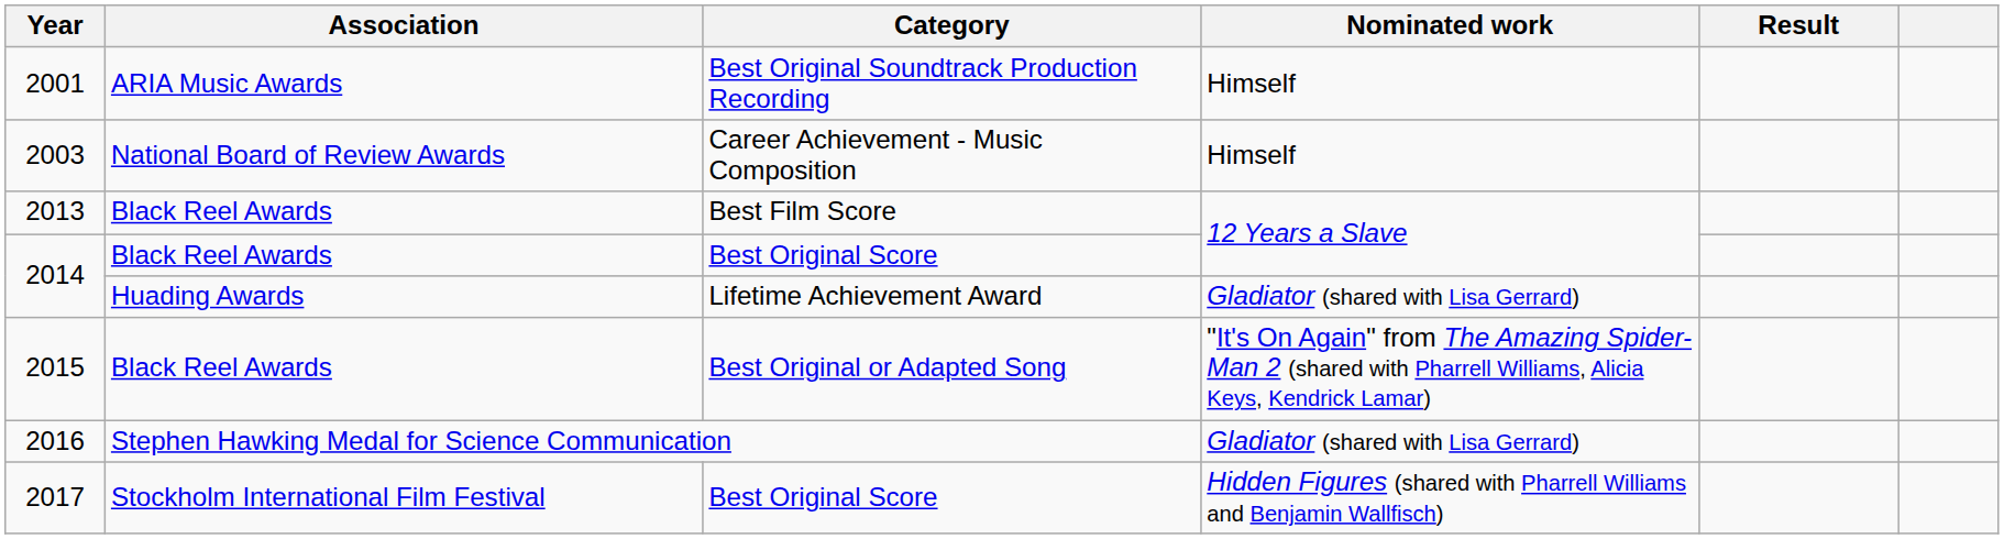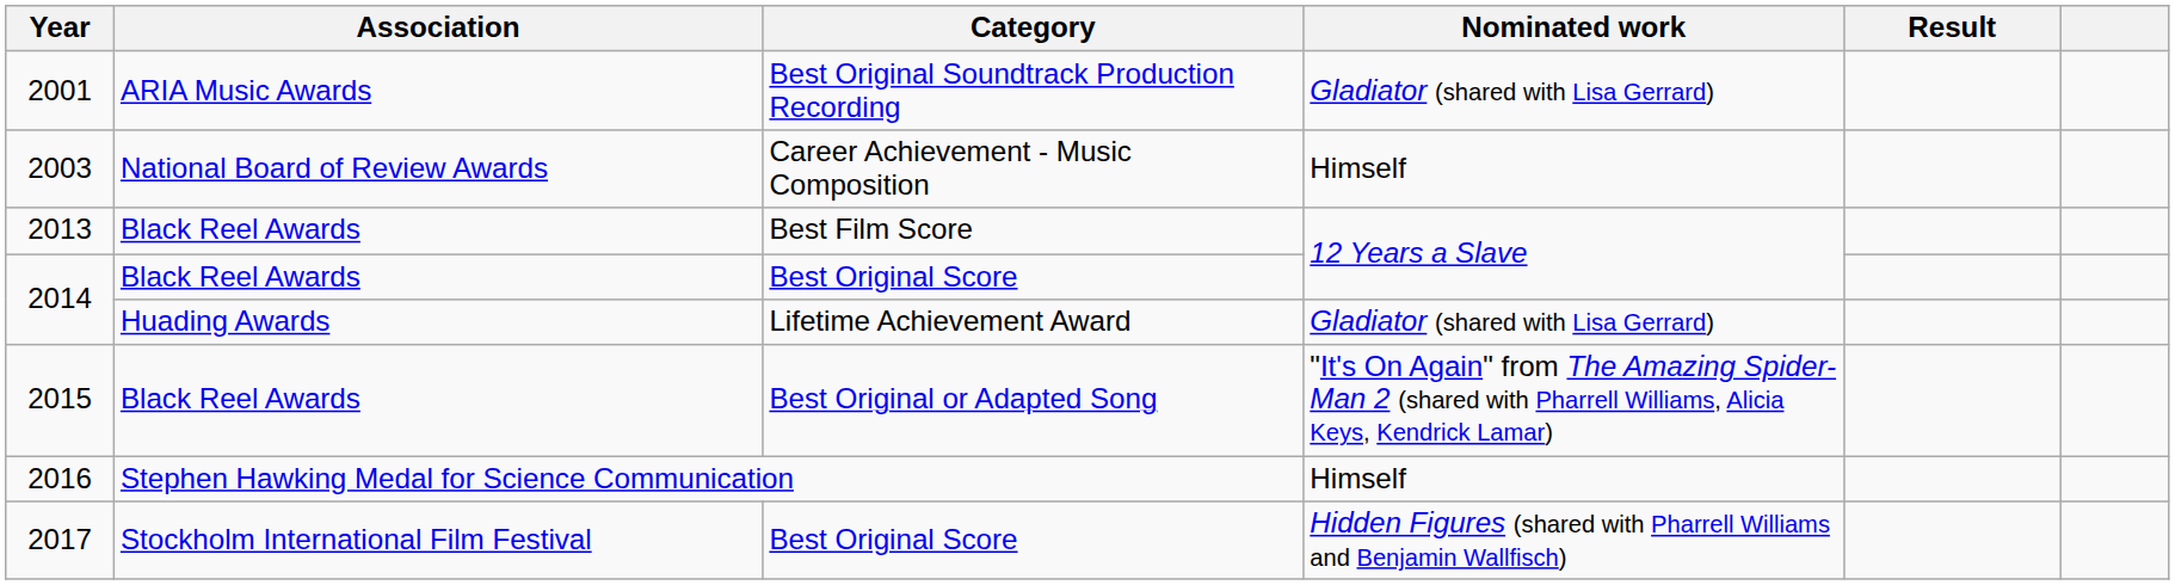2001 | Nominated work: Himself -> Gladiator (shared with Lisa Gerrard)
2016 | Nominated work: Gladiator (shared with Lisa Gerrard) -> Himself
